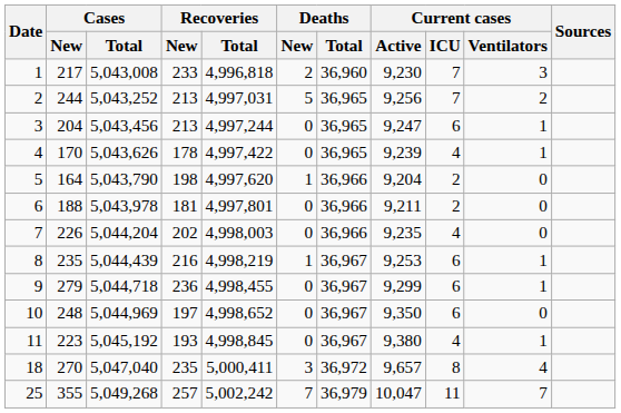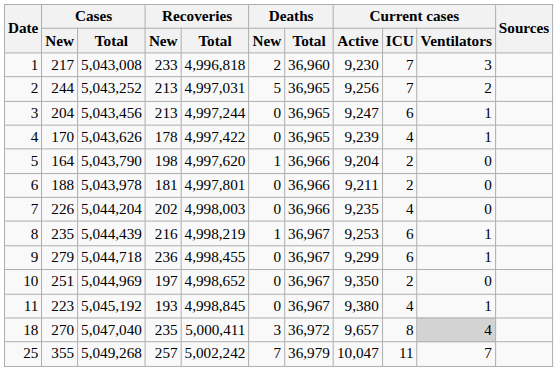10 | Cases / New: 248 -> 251
10 | Current cases / ICU: 6 -> 2
18 | Current cases / Ventilators: no background -> lightgrey background
